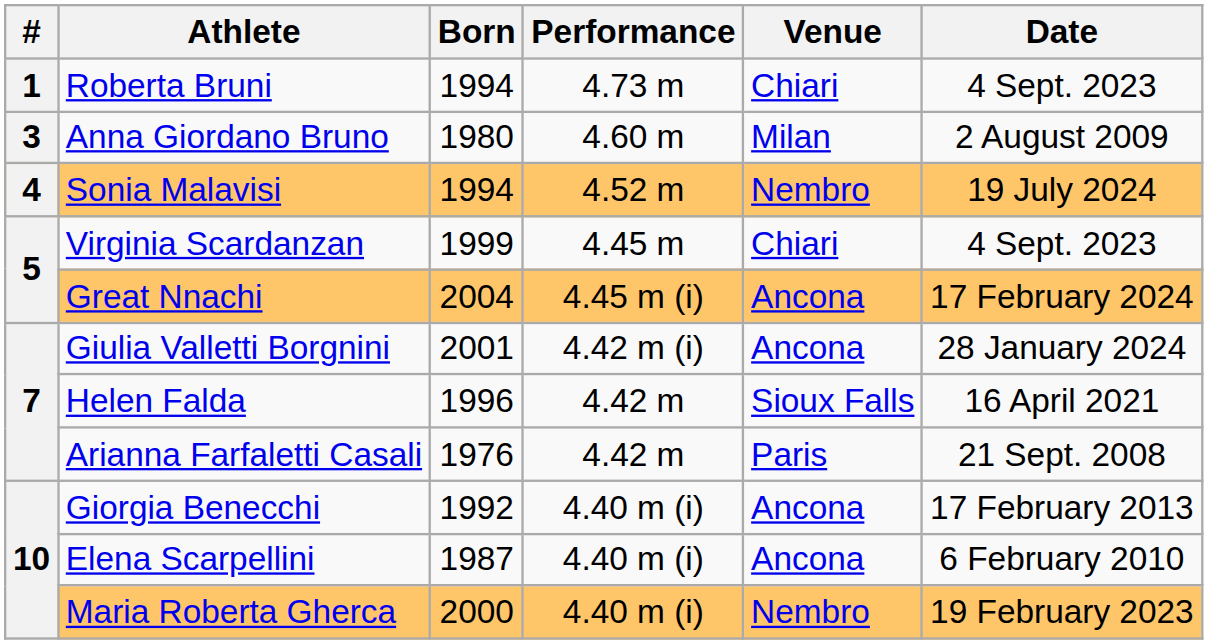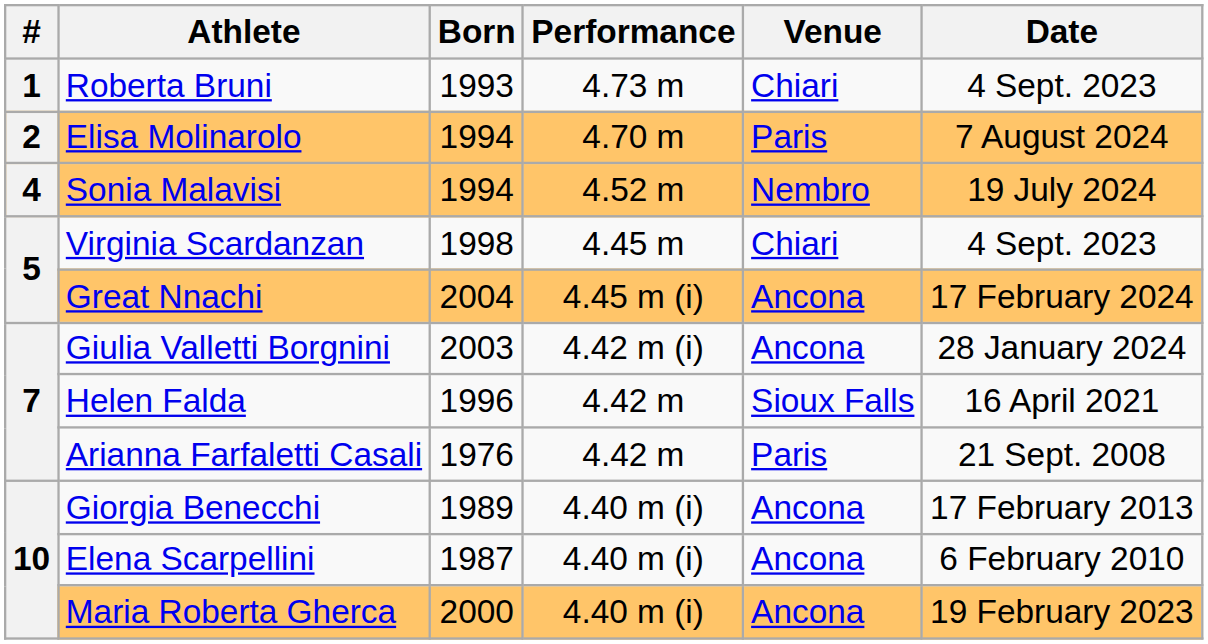Roberta Bruni | Born: 1994 -> 1993
+ row: 2 | Elisa Molinarolo | 1994 | 4.70 m | Paris | 7 August 2024
- row: 3 | Anna Giordano Bruno | 1980 | 4.60 m | Milan | 2 August 2009
Virginia Scardanzan | Born: 1999 -> 1998
Giulia Valletti Borgnini | Born: 2001 -> 2003
Giorgia Benecchi | Born: 1992 -> 1989
Maria Roberta Gherca | Venue: Nembro -> Ancona
